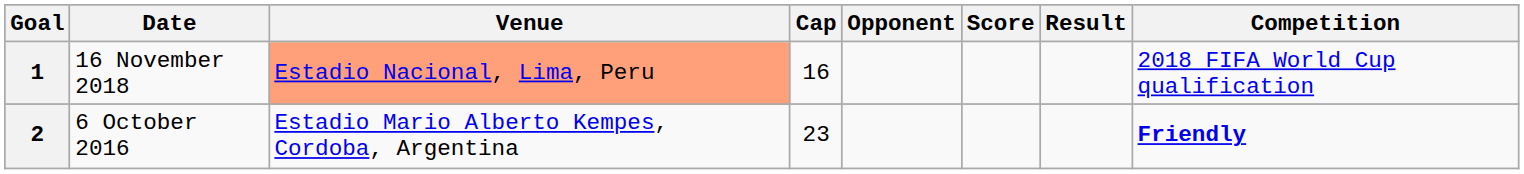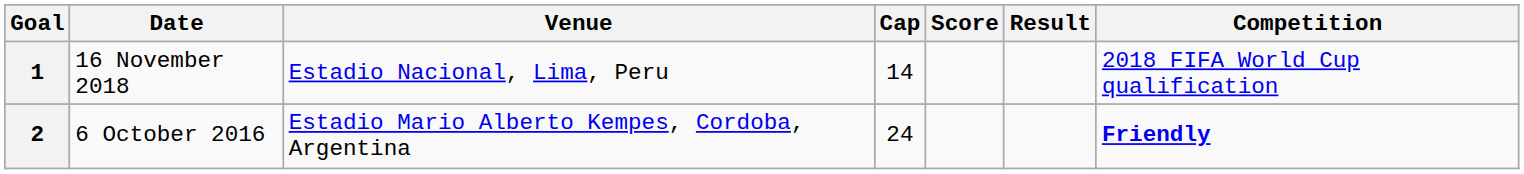- column: Opponent
1 | Venue: lightsalmon background -> no background
1 | Cap: 16 -> 14
2 | Cap: 23 -> 24
